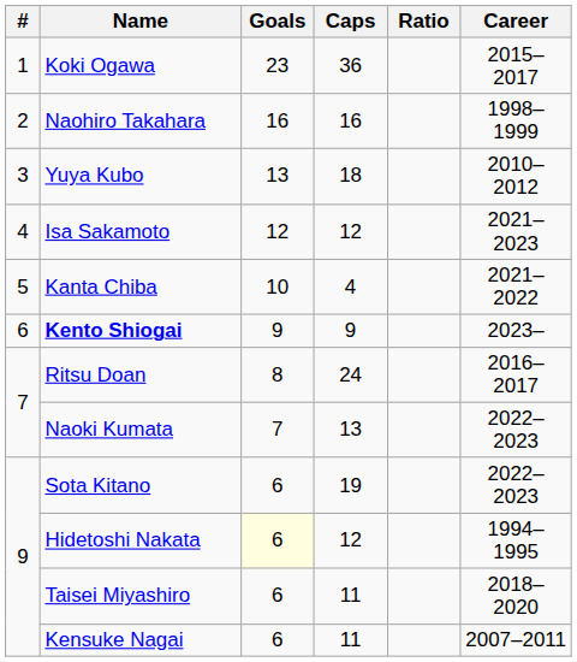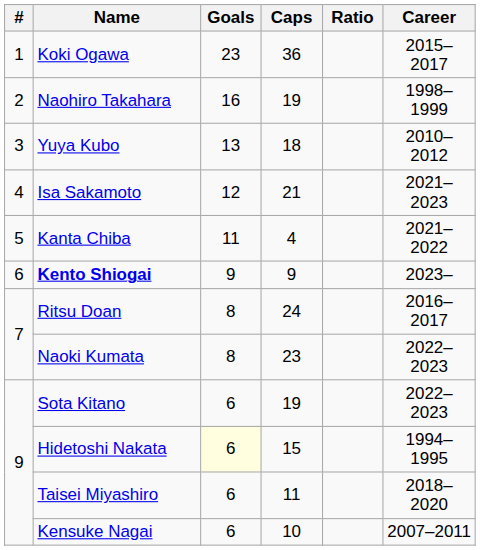Naohiro Takahara | Caps: 16 -> 19
Isa Sakamoto | Caps: 12 -> 21
Kanta Chiba | Goals: 10 -> 11
Naoki Kumata | Goals: 7 -> 8
Naoki Kumata | Caps: 13 -> 23
Hidetoshi Nakata | Caps: 12 -> 15
Kensuke Nagai | Caps: 11 -> 10
